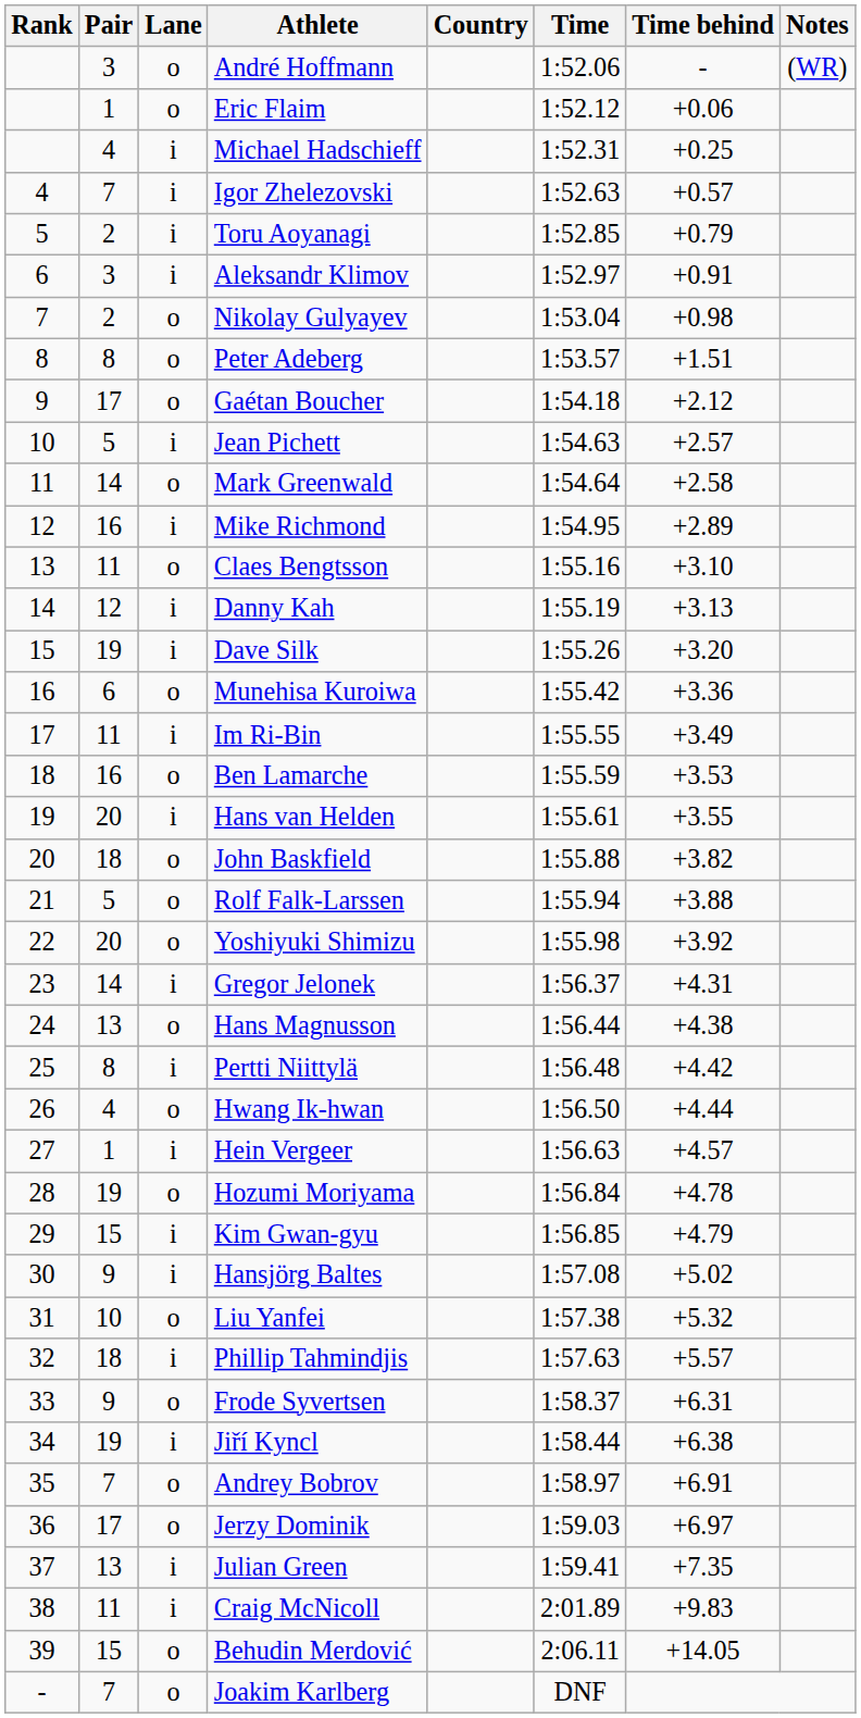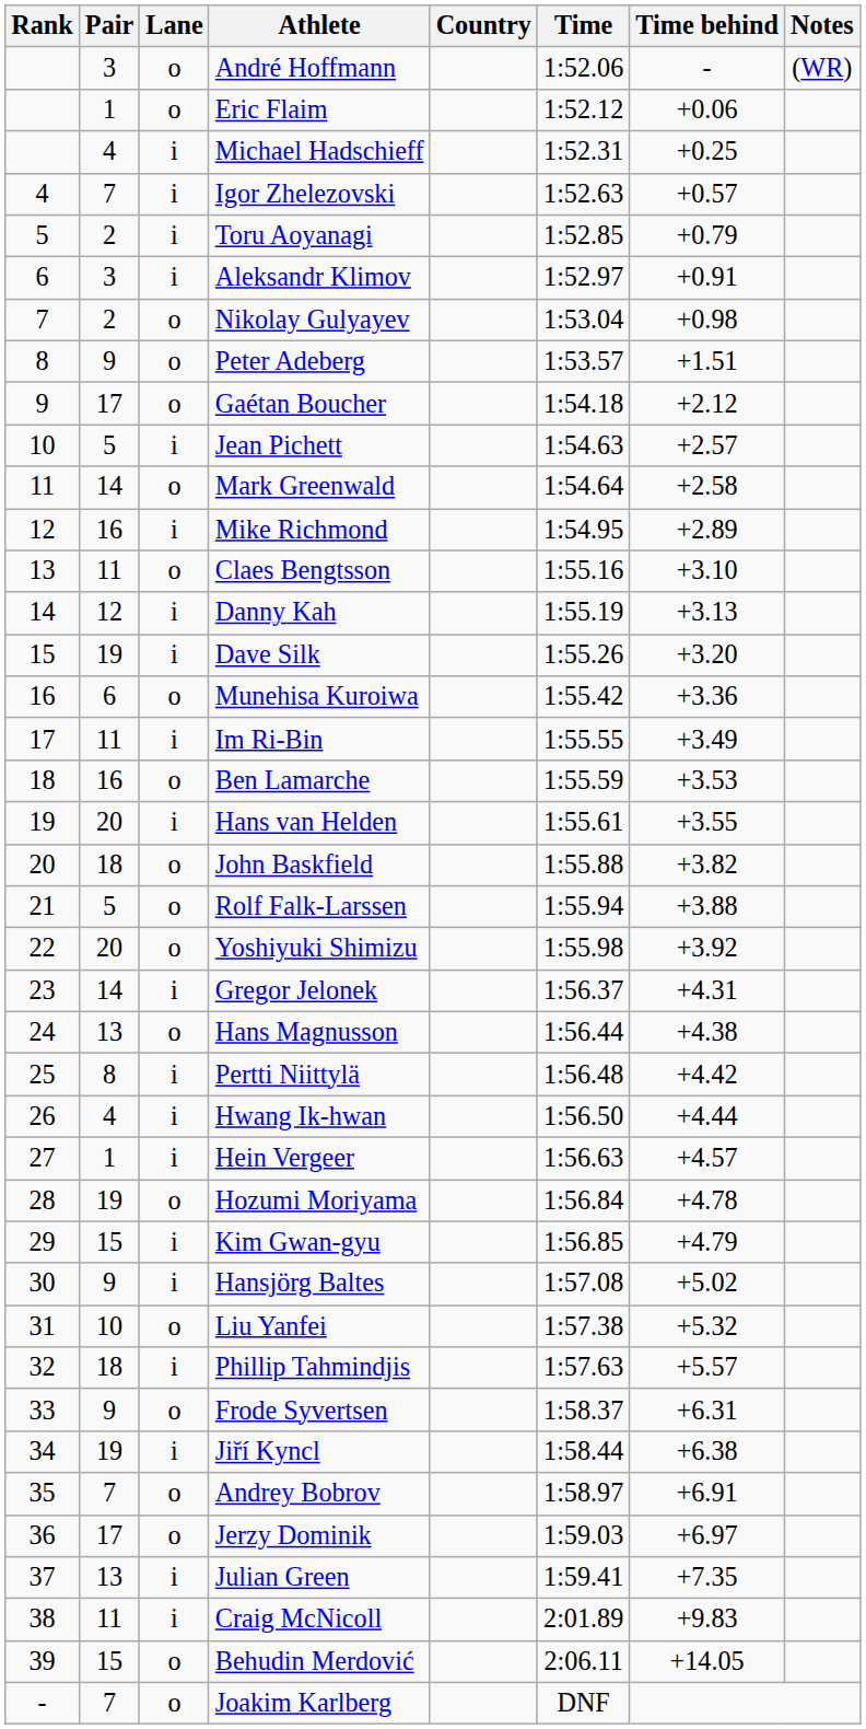Peter Adeberg | Pair: 8 -> 9
Hwang Ik-hwan | Lane: o -> i
